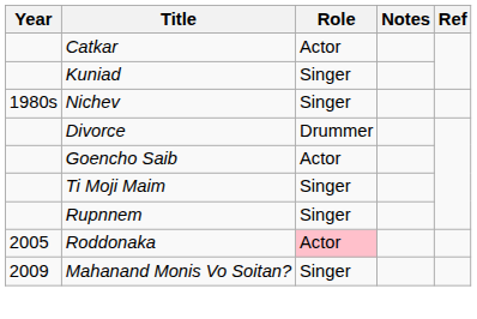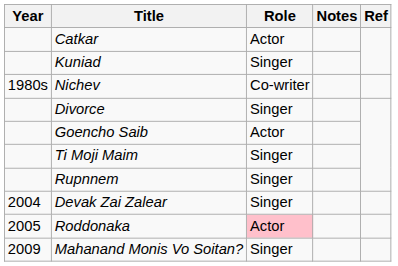Nichev | Role: Singer -> Co-writer
Divorce | Role: Drummer -> Singer
+ row: 2004 | Devak Zai Zalear | Singer
